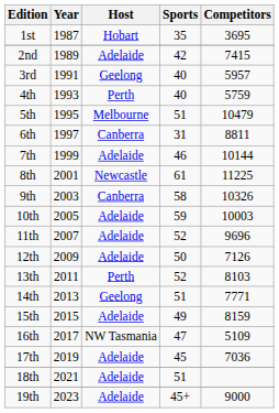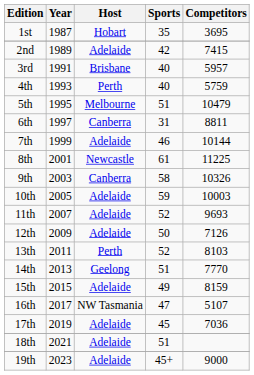3rd | Host: Geelong -> Brisbane
11th | Competitors: 9696 -> 9693
14th | Competitors: 7771 -> 7770
16th | Competitors: 5109 -> 5107
